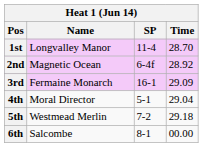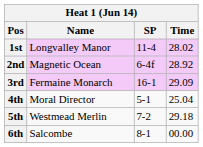1st | Time: 28.70 -> 28.02
4th | Time: 29.04 -> 25.04
